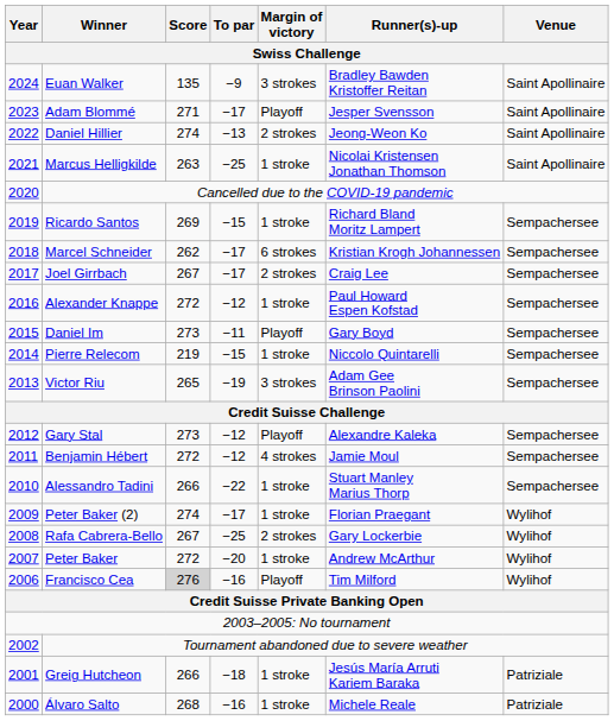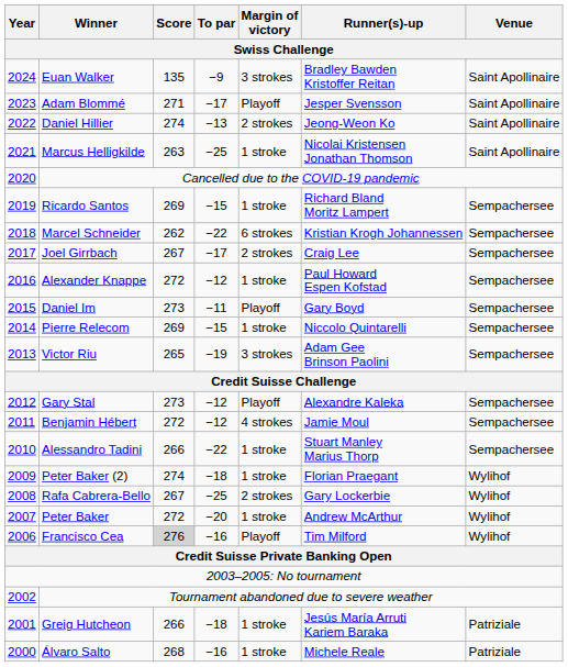Marcel Schneider | To par: −17 -> −22
Pierre Relecom | Score: 219 -> 269
Peter Baker (2) | To par: −17 -> −18
